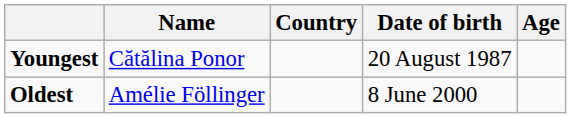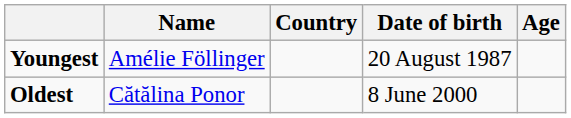Youngest | Name: Cătălina Ponor -> Amélie Föllinger
Oldest | Name: Amélie Föllinger -> Cătălina Ponor
